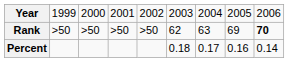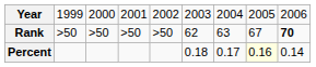Rank | column 8: 69 -> 67
Percent | column 8: no background -> lightyellow background
